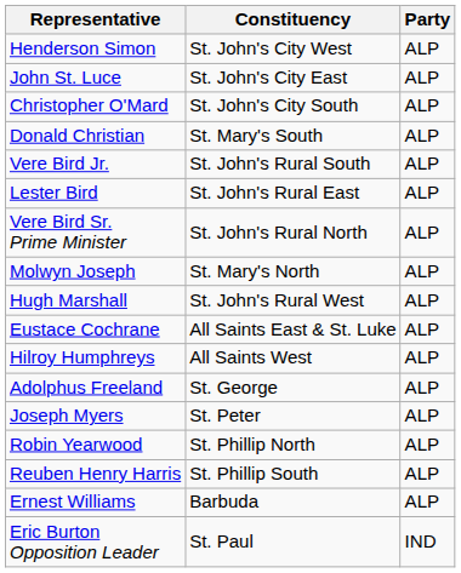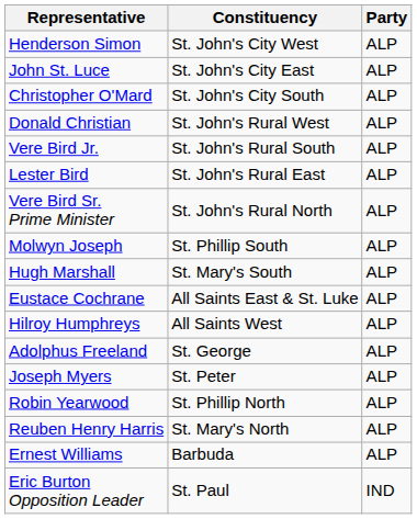Donald Christian | Constituency: St. Mary's South -> St. John's Rural West
Molwyn Joseph | Constituency: St. Mary's North -> St. Phillip South
Hugh Marshall | Constituency: St. John's Rural West -> St. Mary's South
Reuben Henry Harris | Constituency: St. Phillip South -> St. Mary's North
